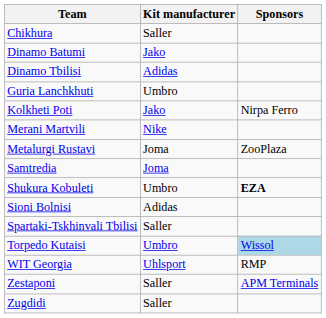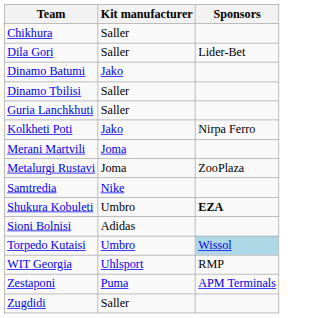+ row: Dila Gori | Saller | Lider-Bet
Dinamo Tbilisi | Kit manufacturer: Adidas -> Saller
Guria Lanchkhuti | Kit manufacturer: Umbro -> Saller
Merani Martvili | Kit manufacturer: Nike -> Joma
Samtredia | Kit manufacturer: Joma -> Nike
- row: Spartaki-Tskhinvali Tbilisi | Saller
Zestaponi | Kit manufacturer: Saller -> Puma
